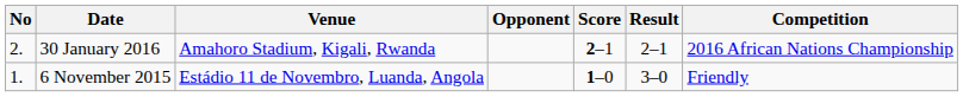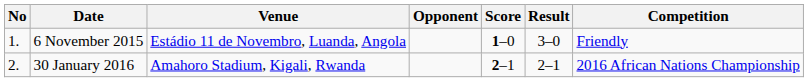rows swapped: 6 November 2015 <-> 30 January 2016
